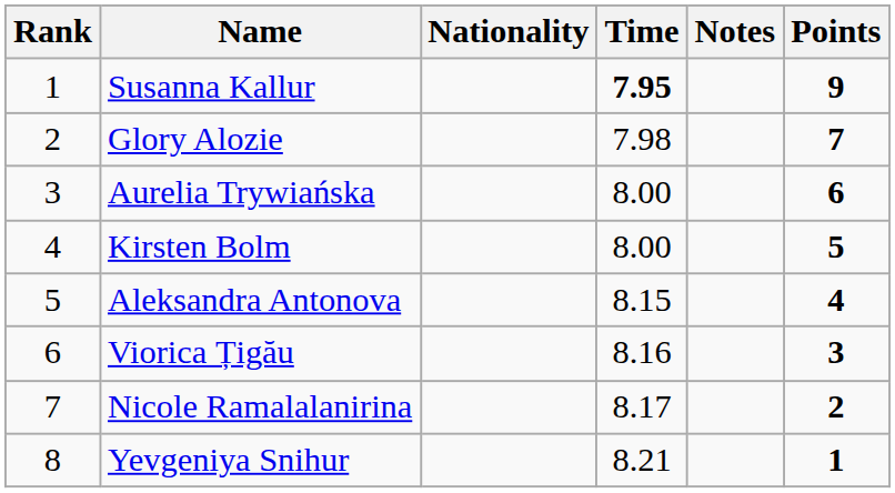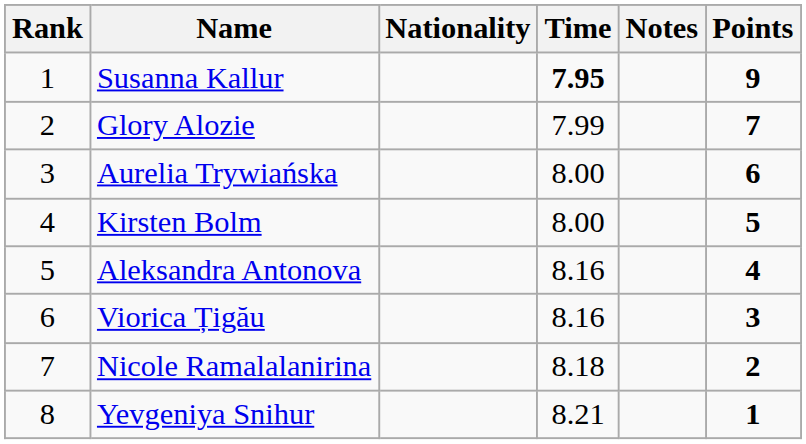Glory Alozie | Time: 7.98 -> 7.99
Aleksandra Antonova | Time: 8.15 -> 8.16
Nicole Ramalalanirina | Time: 8.17 -> 8.18
